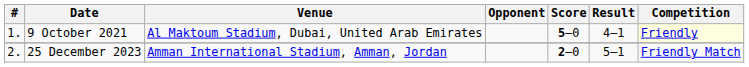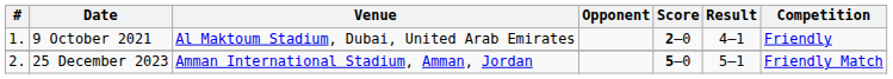9 October 2021 | Score: 5–0 -> 2–0
9 October 2021 | Competition: lightyellow background -> no background
25 December 2023 | Score: 2–0 -> 5–0
